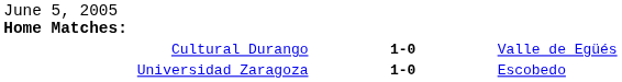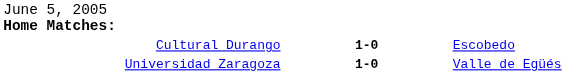Cultural Durango | column 3: Valle de Egüés -> Escobedo
Universidad Zaragoza | column 3: Escobedo -> Valle de Egüés
